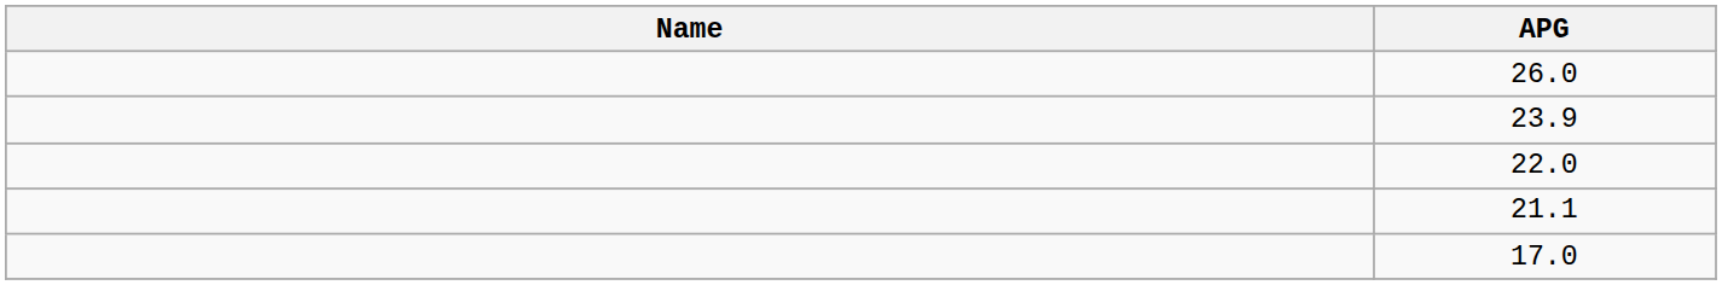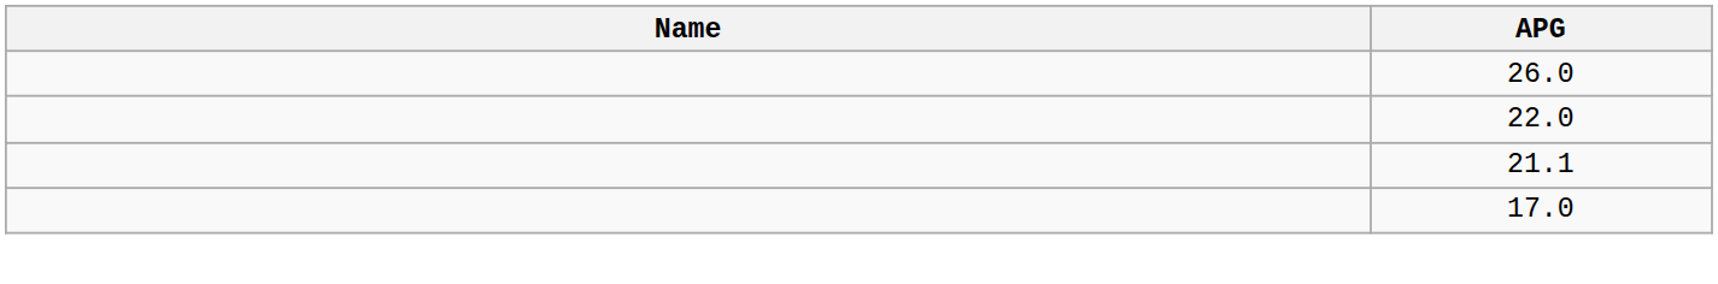- row: 23.9
